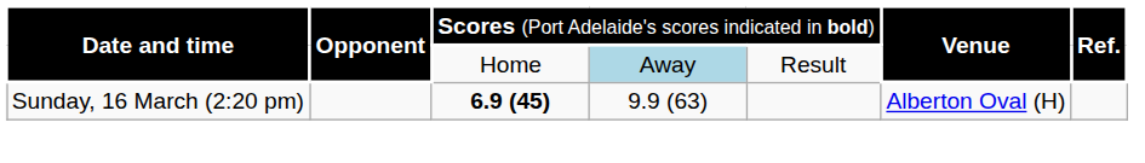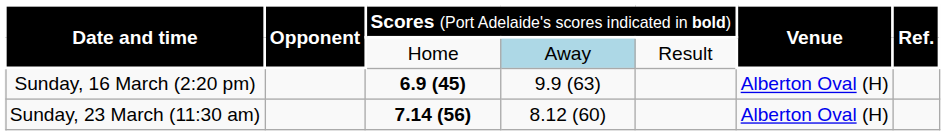+ row: Sunday, 23 March (11:30 am) | 7.14 (56) | 8.12 (60) | Alberton Oval (H)
